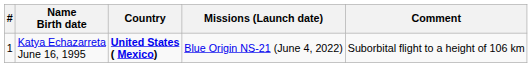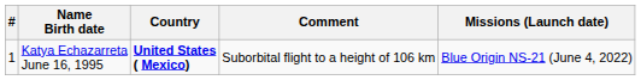columns swapped: Comment <-> Missions (Launch date)
